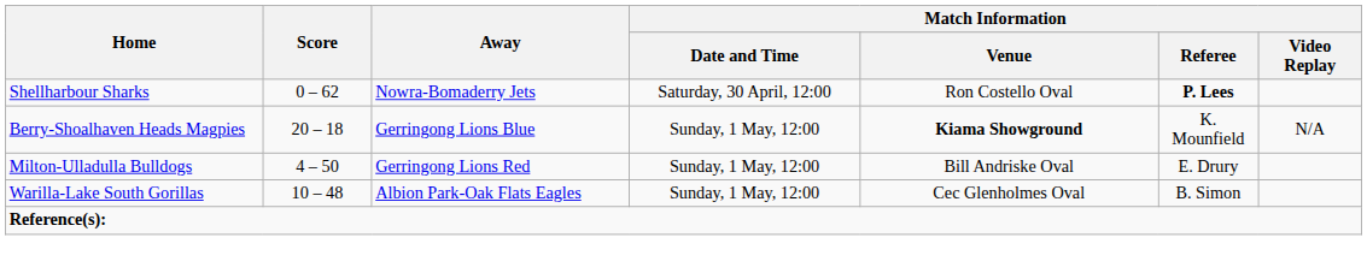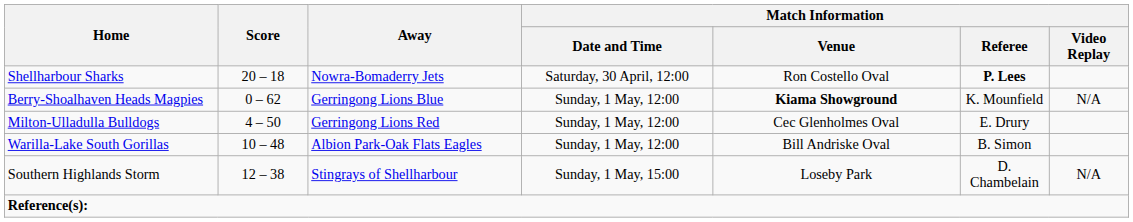Shellharbour Sharks | Score: 0 – 62 -> 20 – 18
Berry-Shoalhaven Heads Magpies | Score: 20 – 18 -> 0 – 62
Milton-Ulladulla Bulldogs | Match Information / Venue: Bill Andriske Oval -> Cec Glenholmes Oval
Warilla-Lake South Gorillas | Match Information / Venue: Cec Glenholmes Oval -> Bill Andriske Oval
+ row: Southern Highlands Storm | 12 – 38 | Stingrays of Shellharbour | Sunday, 1 May, 15:00 | Loseby Park | D. Chambelain | N/A
